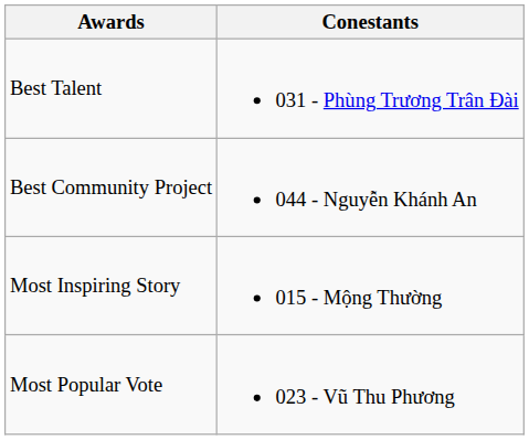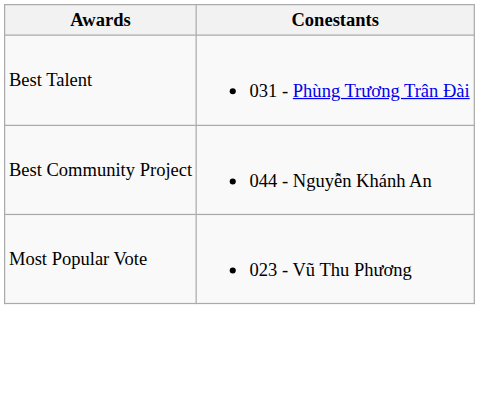- row: Most Inspiring Story | 015 - Mộng Thường
